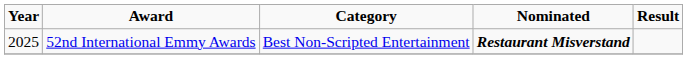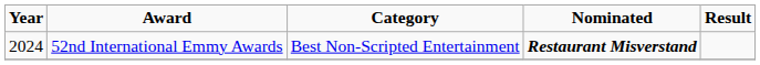52nd International Emmy Awards | Year: 2025 -> 2024
